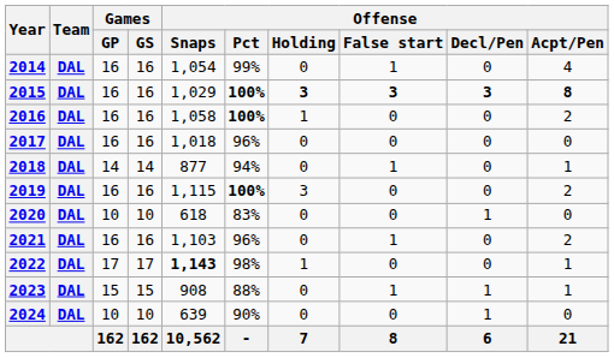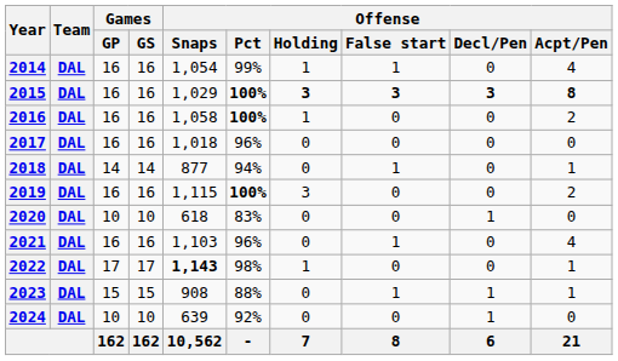2014 | Offense / Holding: 0 -> 1
2021 | Offense / Acpt/Pen: 2 -> 4
2024 | Offense / Pct: 90% -> 92%
